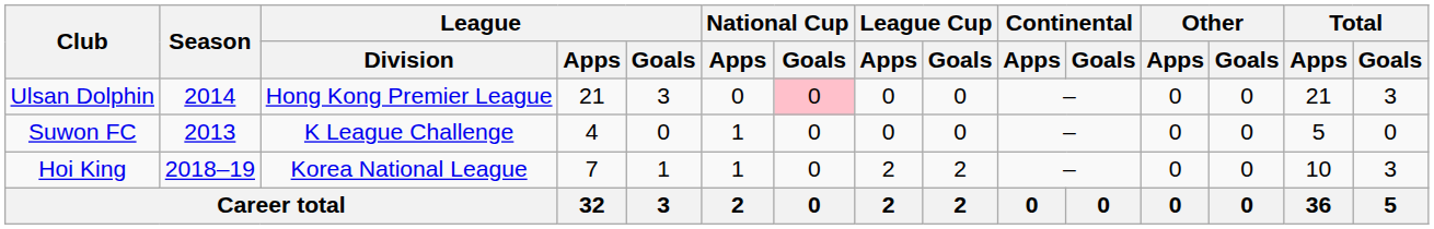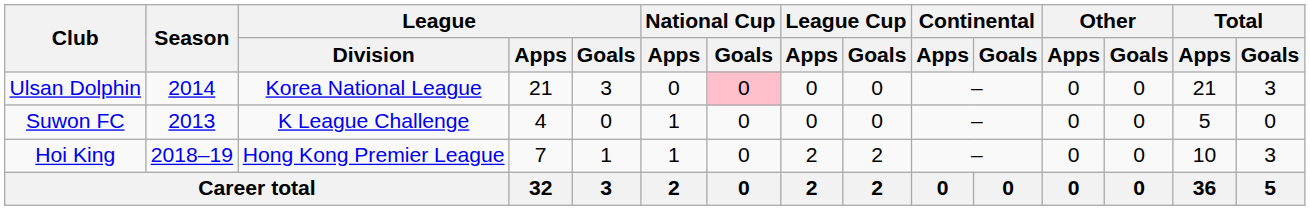Ulsan Dolphin | League / Division: Hong Kong Premier League -> Korea National League
Hoi King | League / Division: Korea National League -> Hong Kong Premier League
